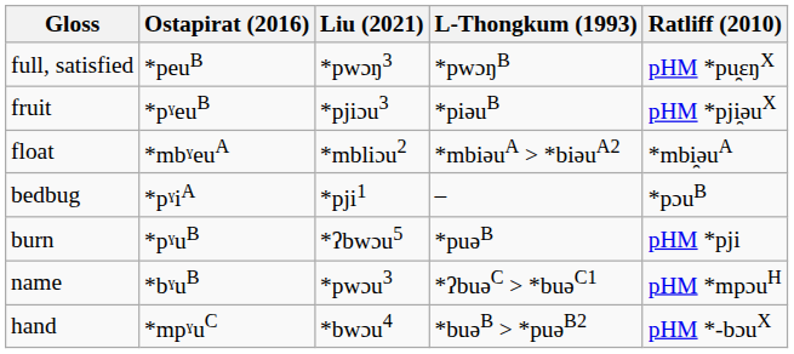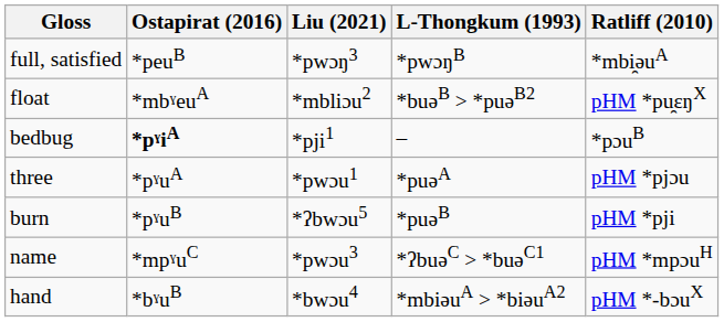full, satisfied | Ratliff (2010): pHM *pu̯ɛŋX -> *mbi̯əuA
- row: fruit | *pˠeuB | *pjiɔu3 | *piəuB | pHM *pji̯əuX
float | L-Thongkum (1993): *mbiəuA > *biəuA2 -> *buəB > *puəB2
float | Ratliff (2010): *mbi̯əuA -> pHM *pu̯ɛŋX
bedbug | Ostapirat (2016): normal -> bold
+ row: three | *pˠuA | *pwɔu1 | *puəA | pHM *pjɔu
name | Ostapirat (2016): *bˠuB -> *mpˠuC
hand | Ostapirat (2016): *mpˠuC -> *bˠuB
hand | L-Thongkum (1993): *buəB > *puəB2 -> *mbiəuA > *biəuA2
